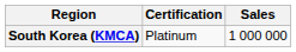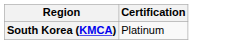- column: Sales | 1 000 000
